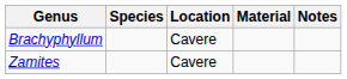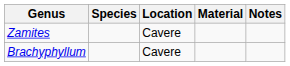rows swapped: Zamites <-> Brachyphyllum
